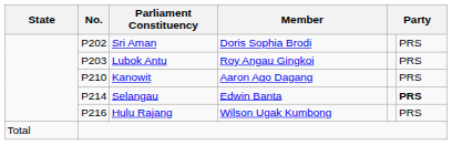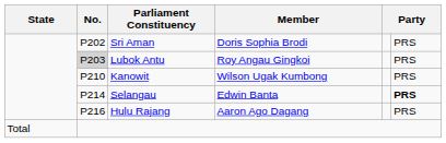Lubok Antu | No.: no background -> lightgrey background
Kanowit | Member: Aaron Ago Dagang -> Wilson Ugak Kumbong
Hulu Rajang | Member: Wilson Ugak Kumbong -> Aaron Ago Dagang
